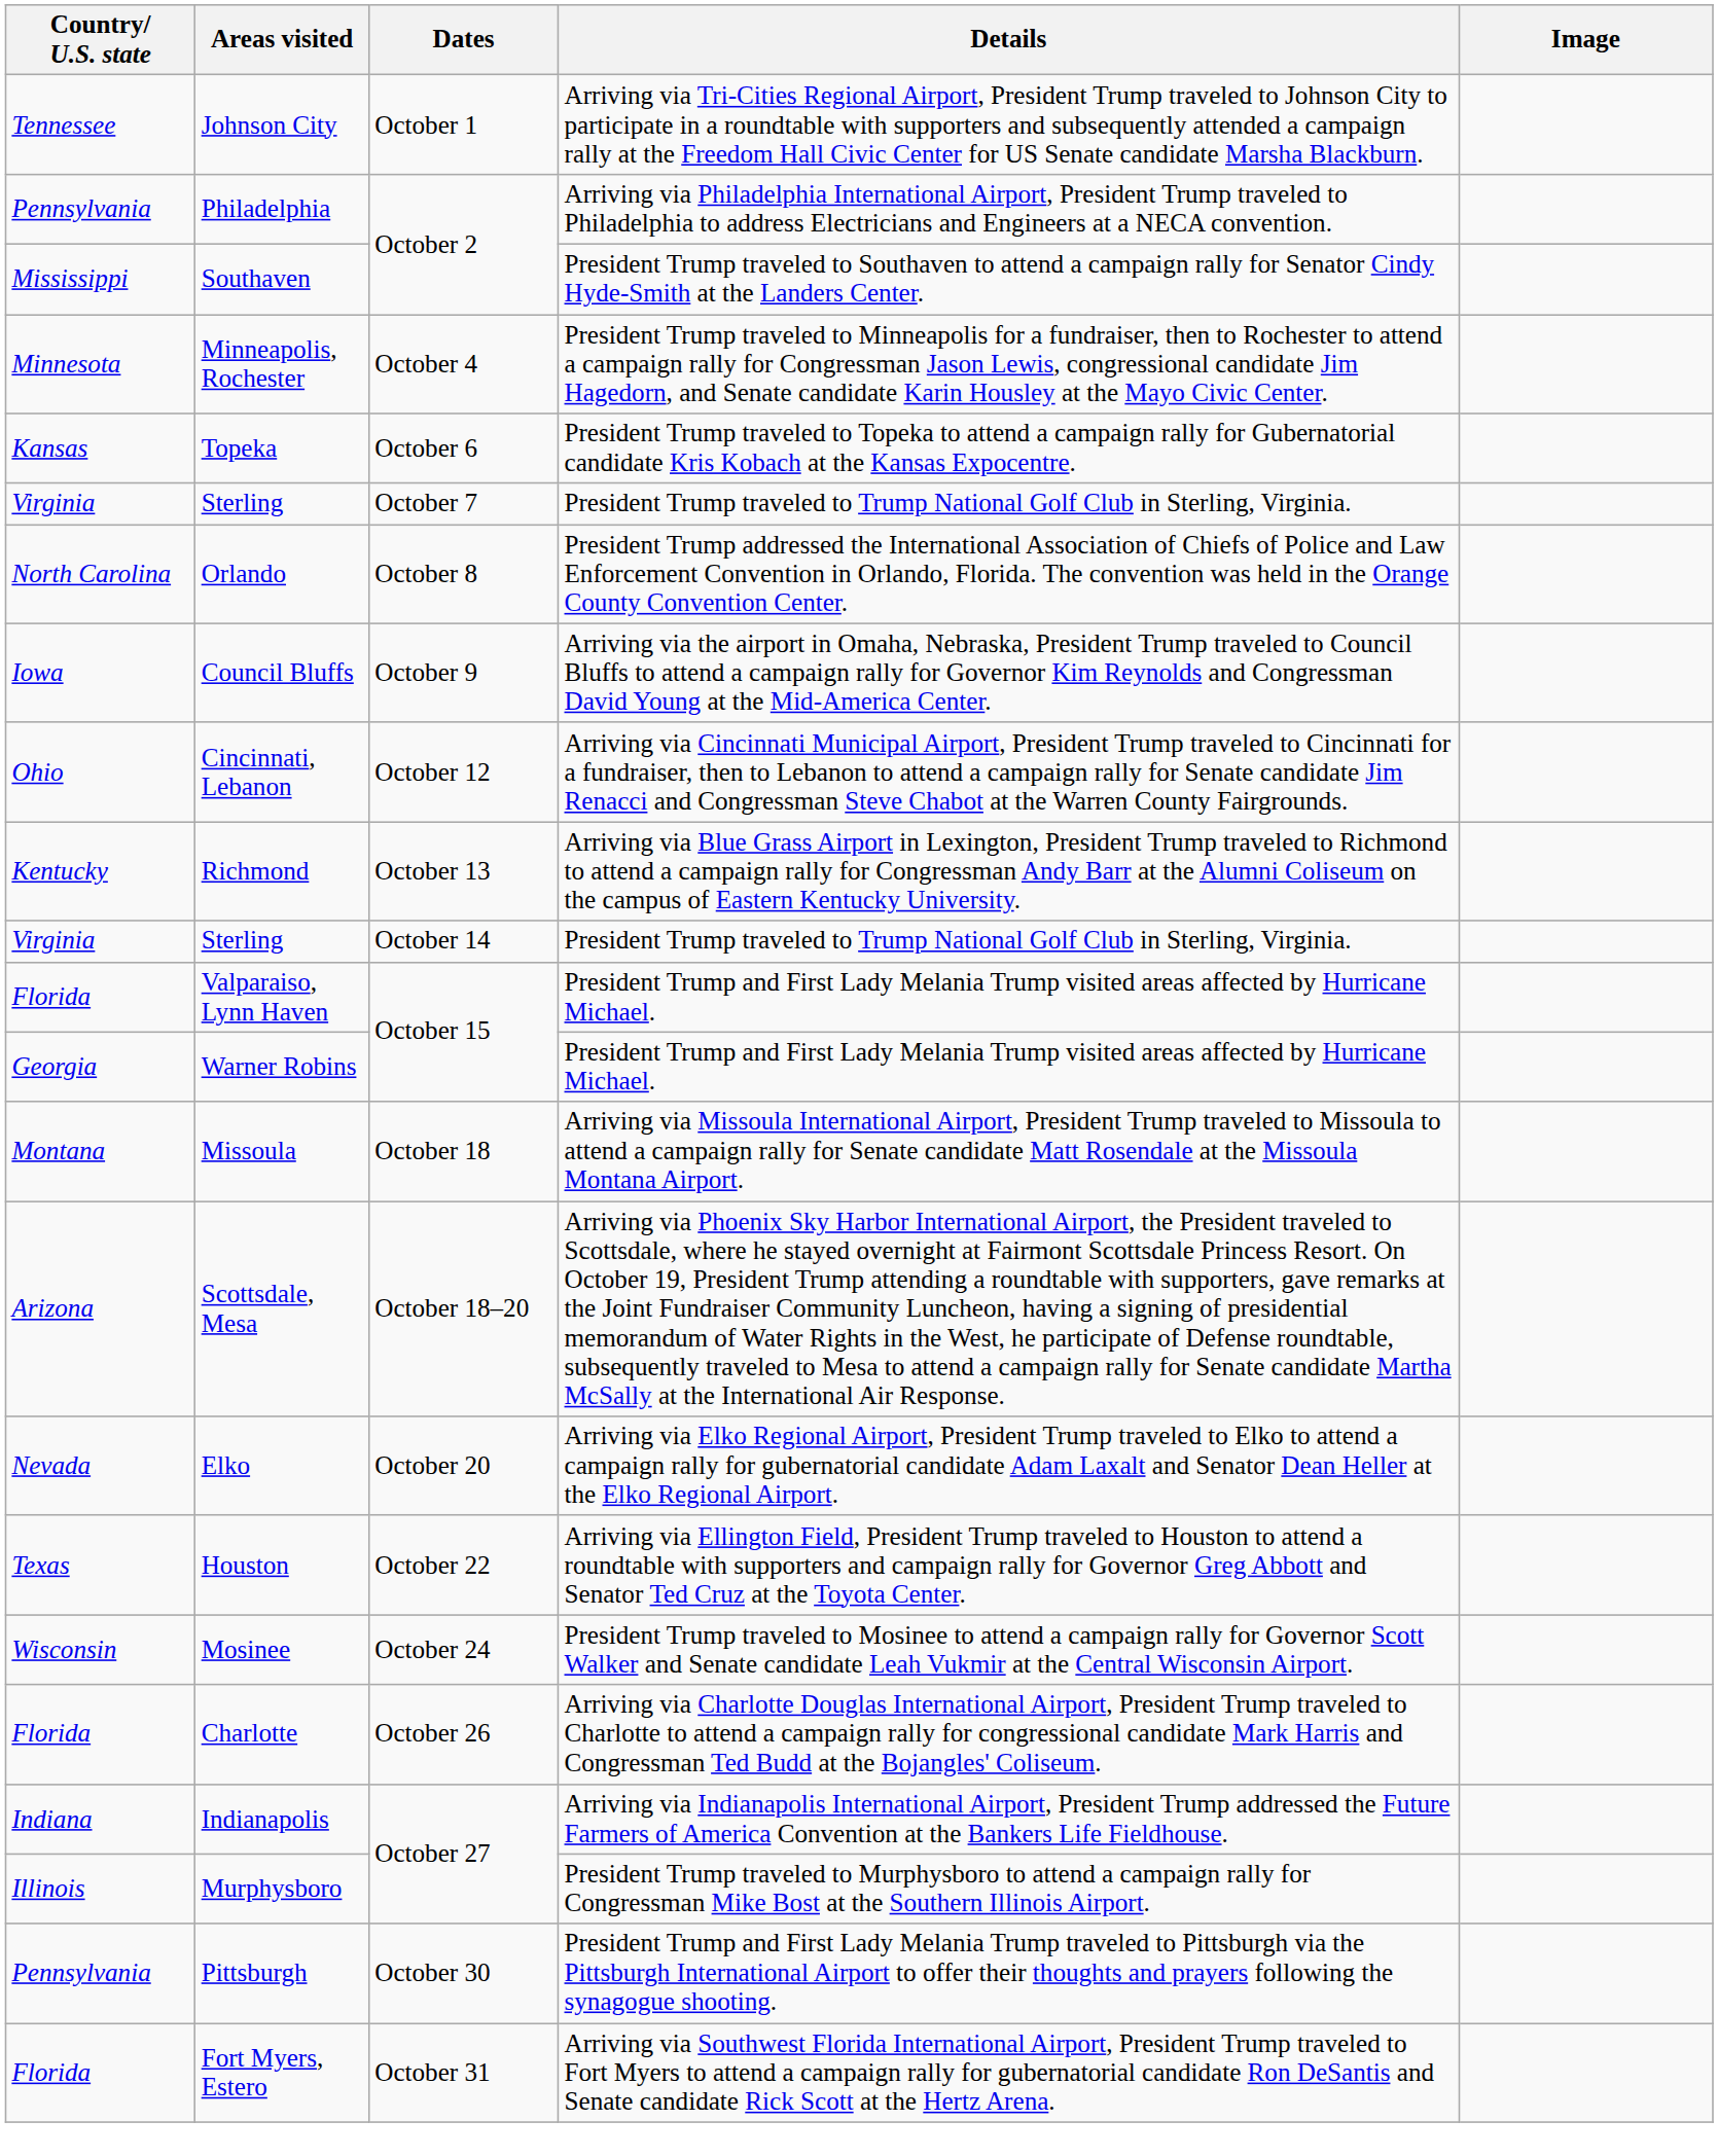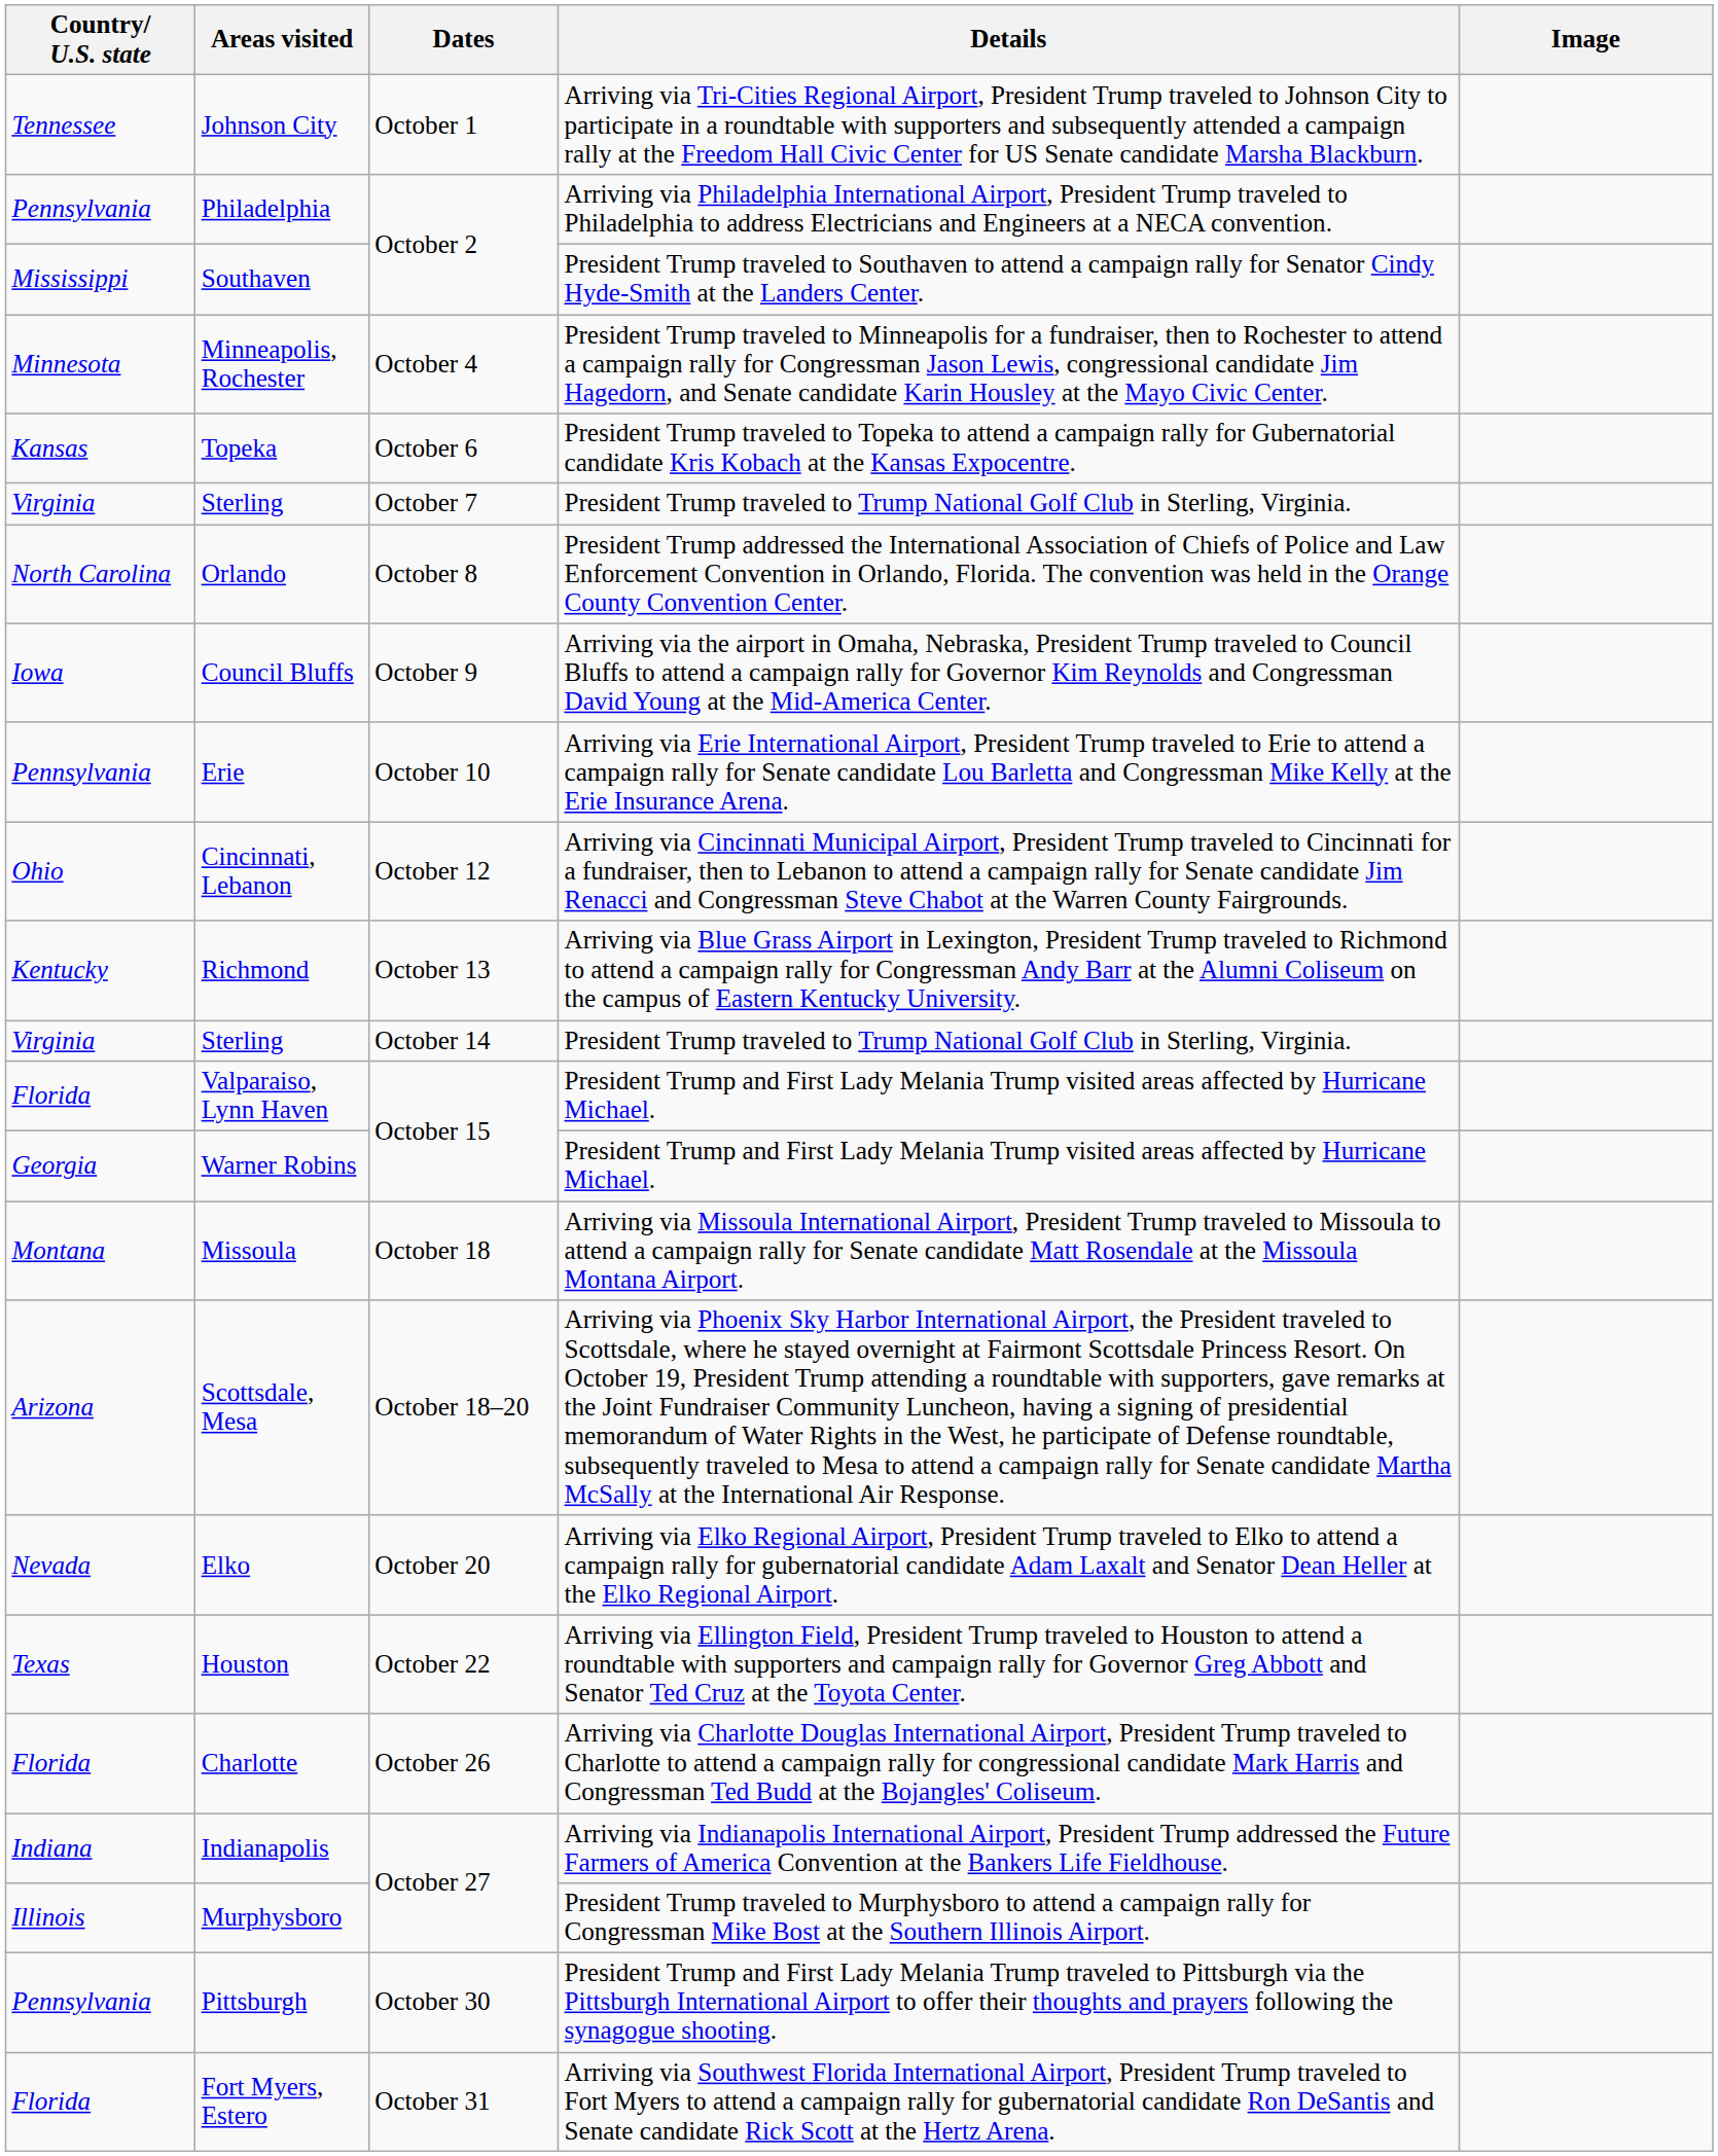+ row: Pennsylvania | Erie | October 10 | Arriving via Erie International Airport, President Trump traveled to Erie to attend a campaign rally for Senate candidate Lou Barletta and Congressman Mike Kelly at the Erie Insurance Arena.
- row: Wisconsin | Mosinee | October 24 | President Trump traveled to Mosinee to attend a campaign rally for Governor Scott Walker and Senate candidate Leah Vukmir at the Central Wisconsin Airport.
